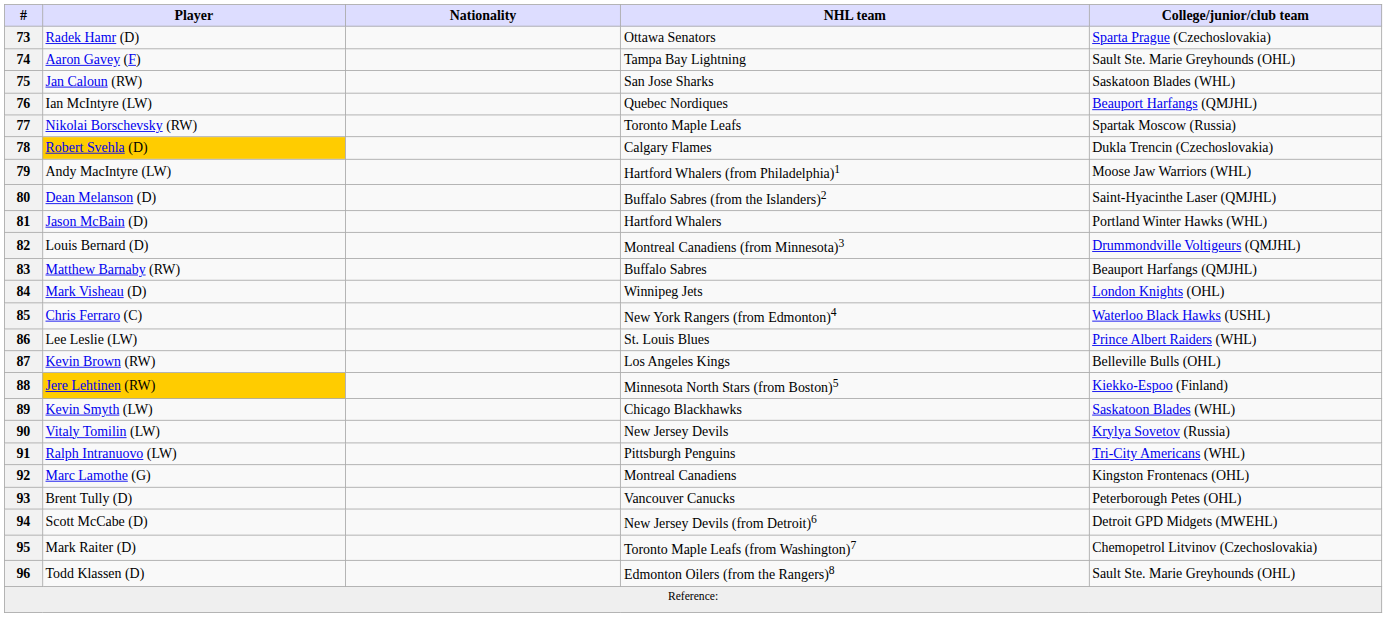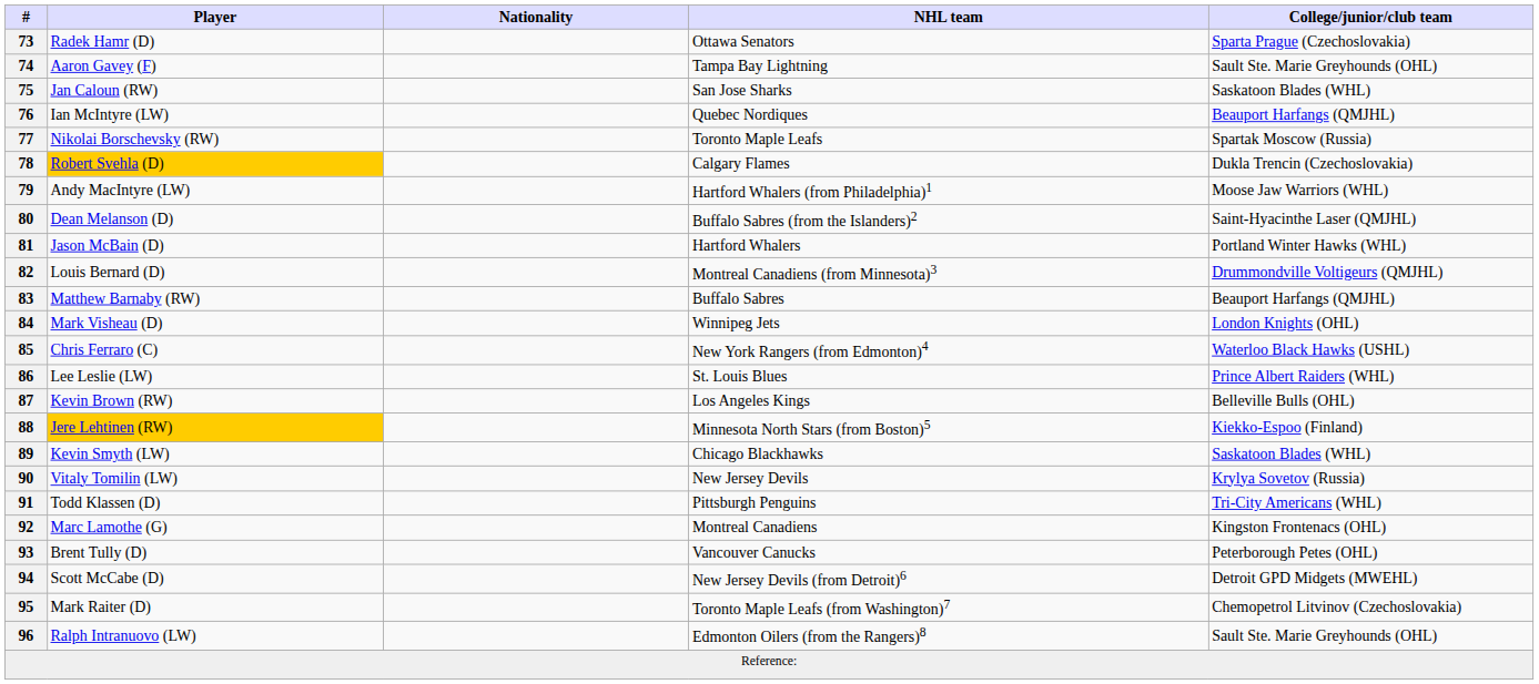91 | Player: Ralph Intranuovo (LW) -> Todd Klassen (D)
96 | Player: Todd Klassen (D) -> Ralph Intranuovo (LW)
